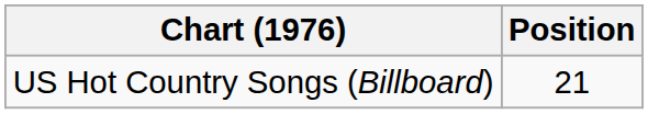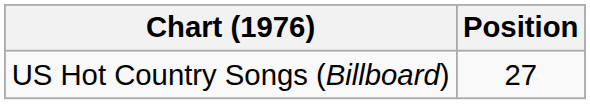US Hot Country Songs (Billboard) | Position: 21 -> 27
